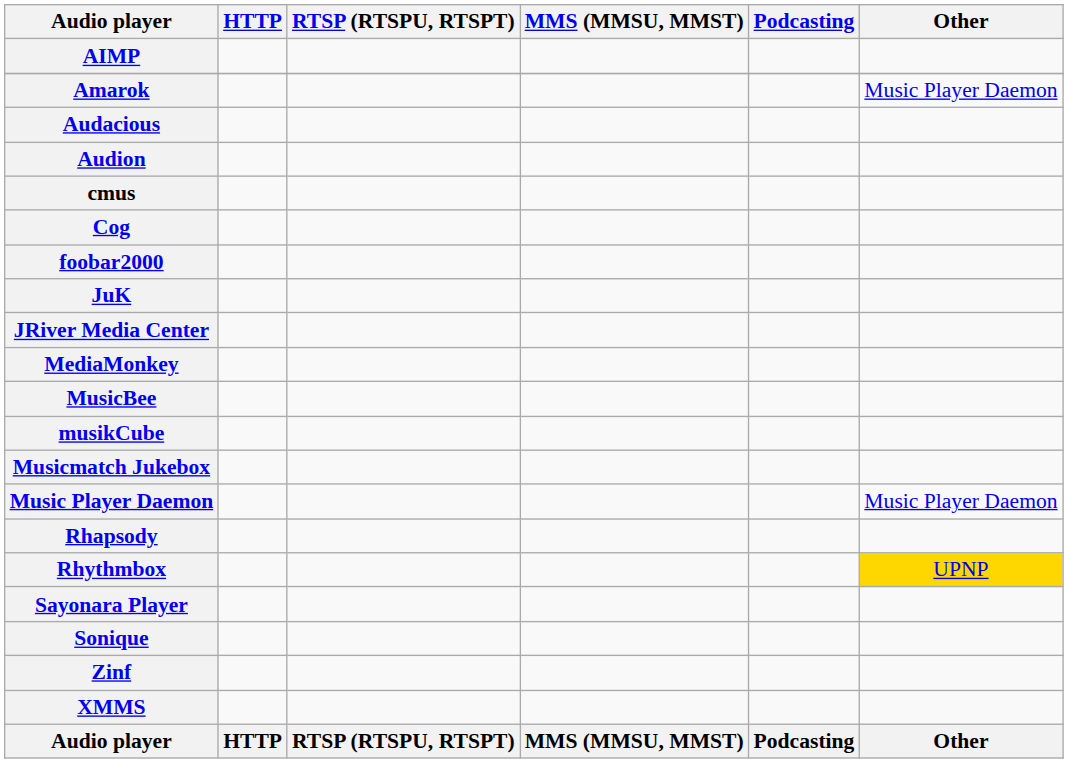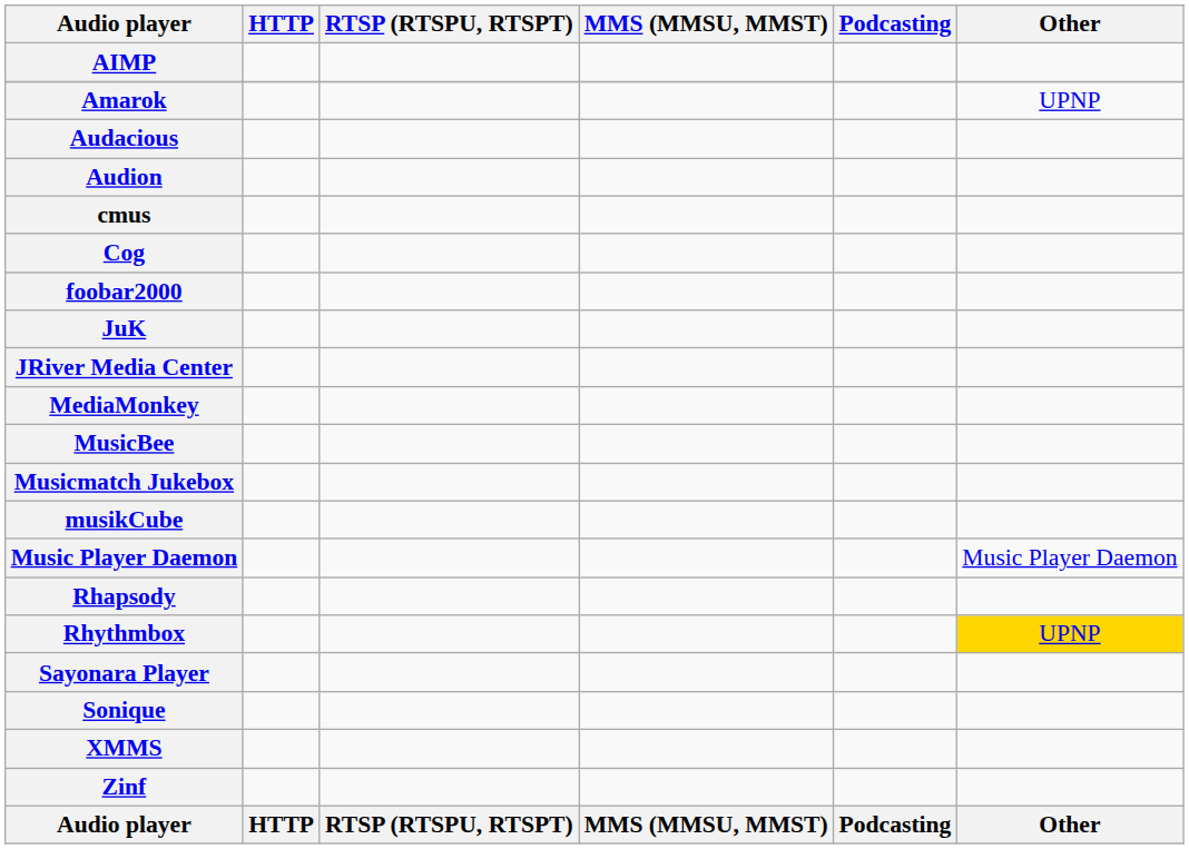Amarok | Other: Music Player Daemon -> UPNP
rows swapped: Musicmatch Jukebox <-> musikCube
rows swapped: XMMS <-> Zinf
